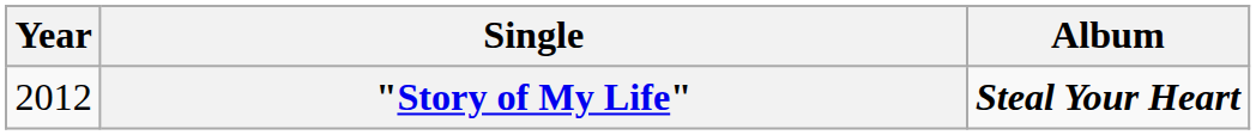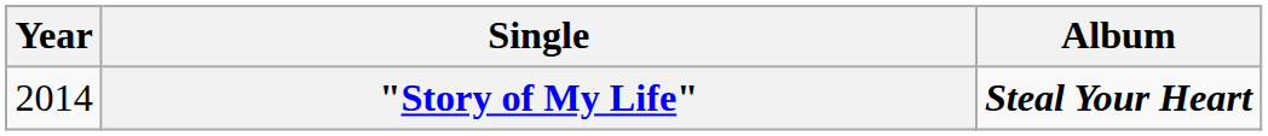"Story of My Life" | Year: 2012 -> 2014
